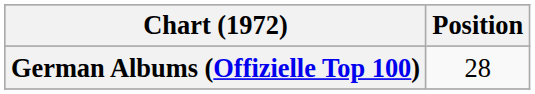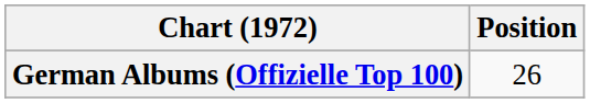German Albums (Offizielle Top 100) | Position: 28 -> 26
